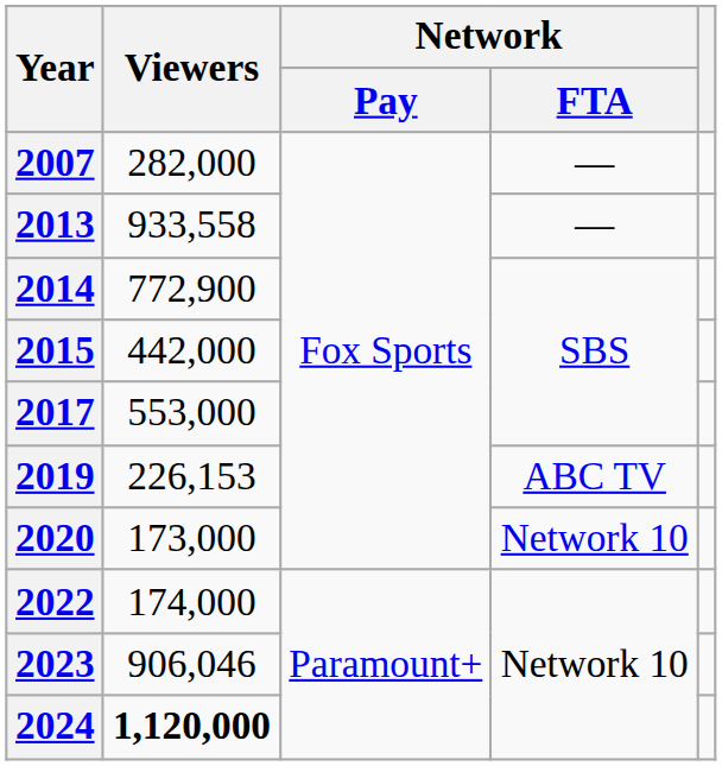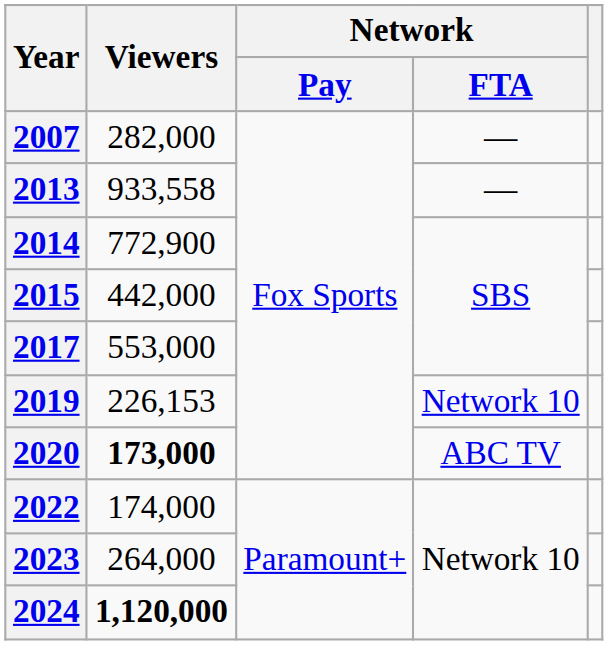2019 | Network / FTA: ABC TV -> Network 10
2020 | Viewers: normal -> bold
2020 | Network / FTA: Network 10 -> ABC TV
2023 | Viewers: 906,046 -> 264,000
